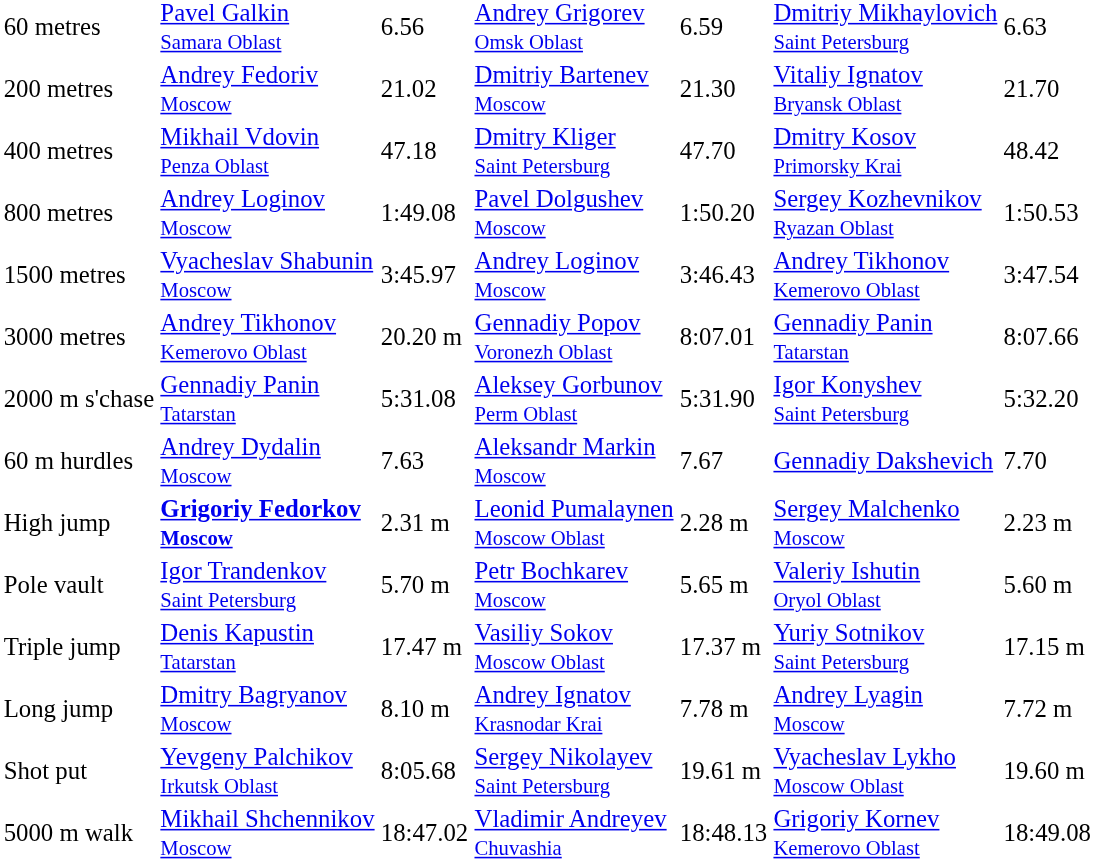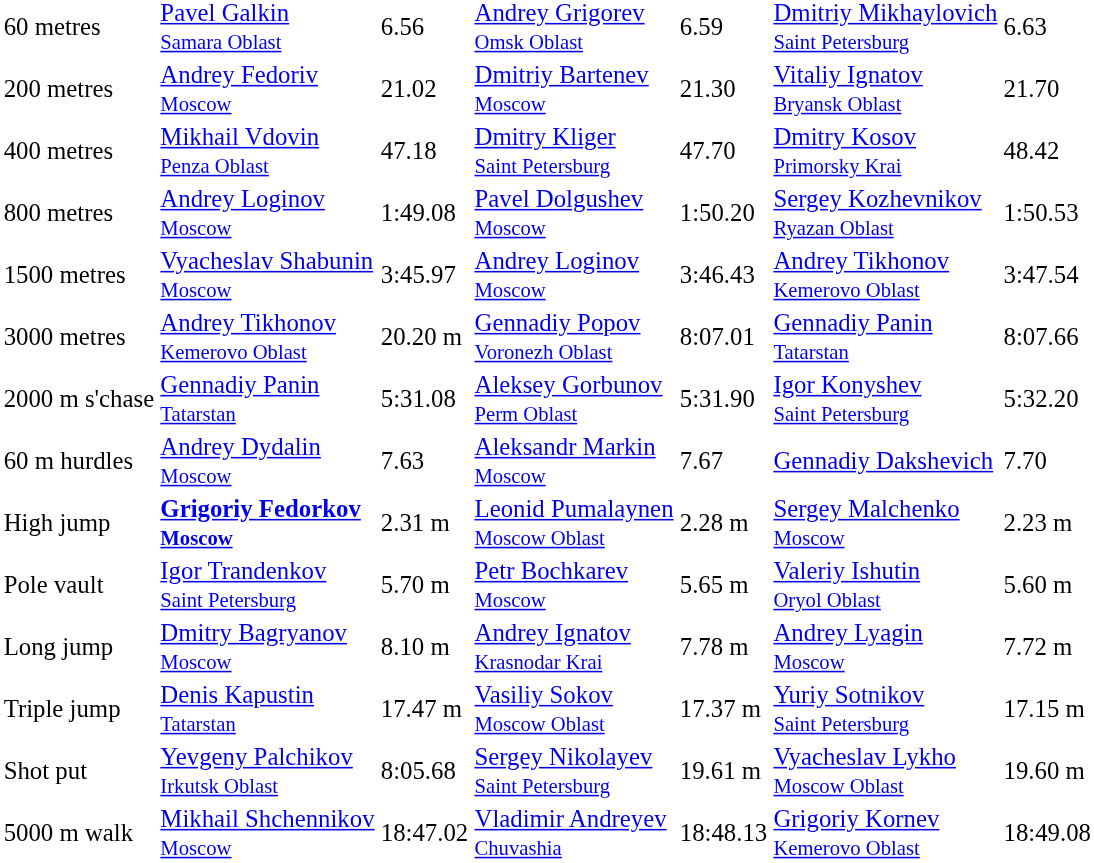rows swapped: Long jump <-> Triple jump
